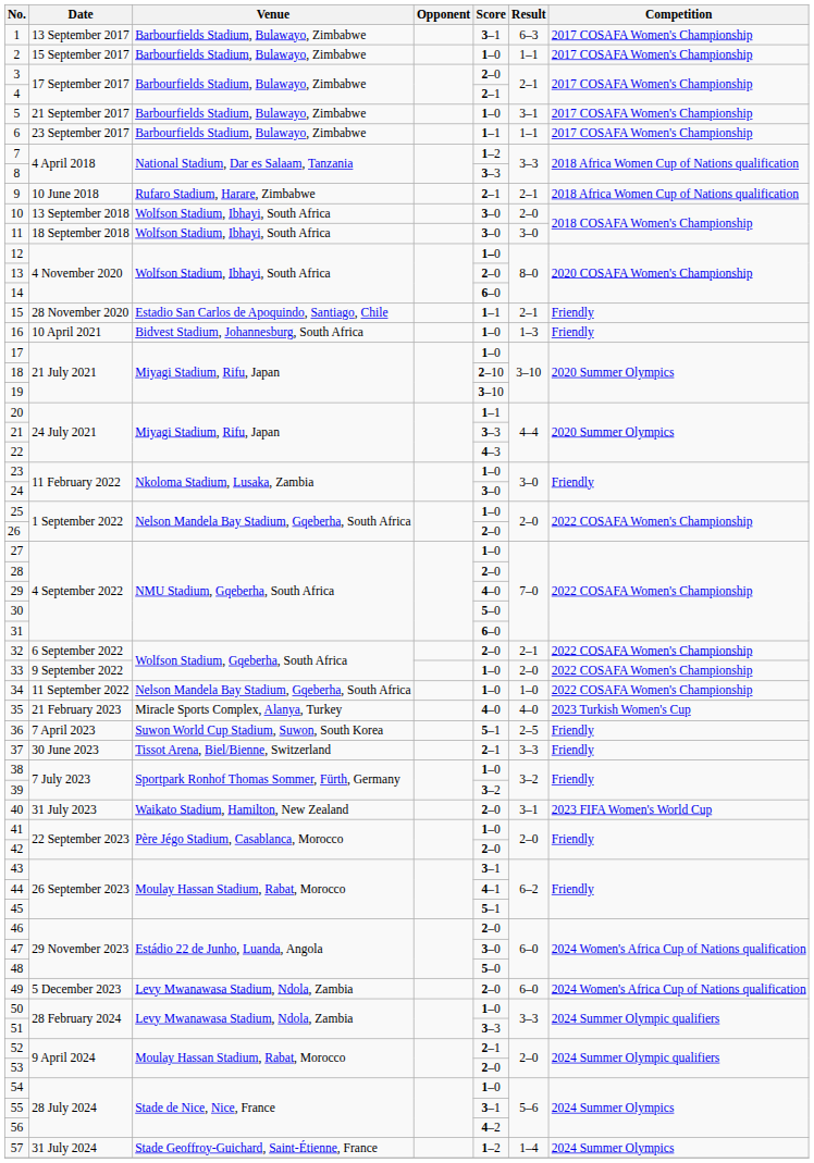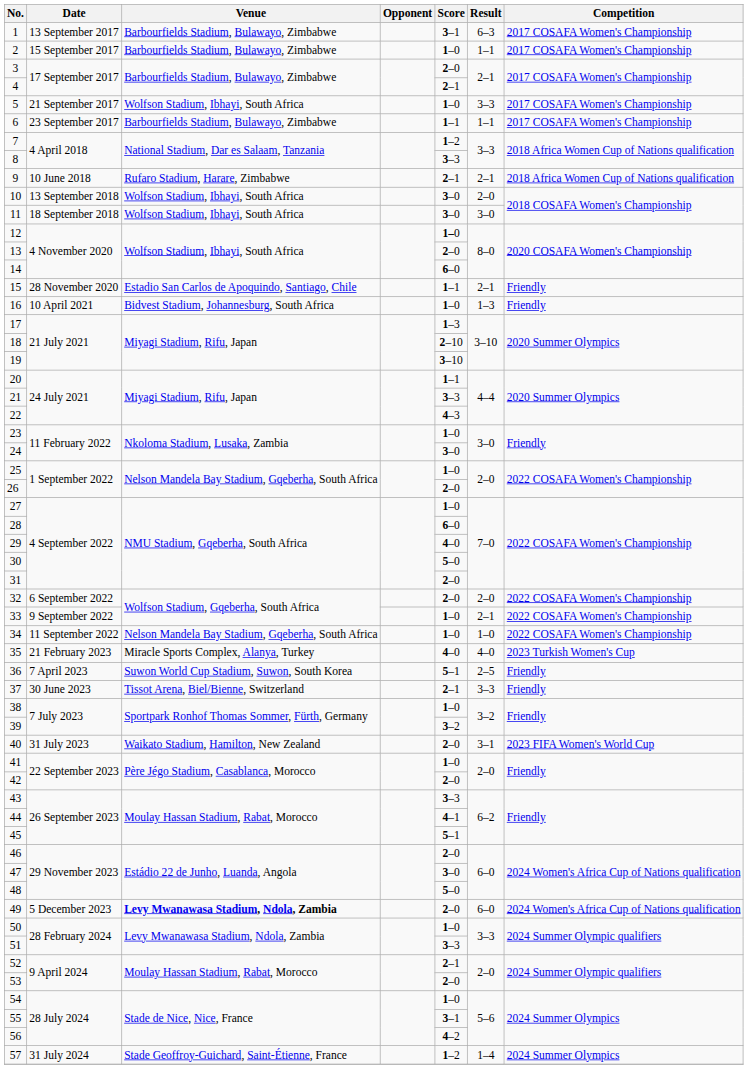5 | Venue: Barbourfields Stadium, Bulawayo, Zimbabwe -> Wolfson Stadium, Ibhayi, South Africa
5 | Result: 3–1 -> 3–3
17 | Score: 1–0 -> 1–3
28 | Score: 2–0 -> 6–0
31 | Score: 6–0 -> 2–0
32 | Result: 2–1 -> 2–0
33 | Result: 2–0 -> 2–1
43 | Score: 3–1 -> 3–3
49 | Venue: normal -> bold
